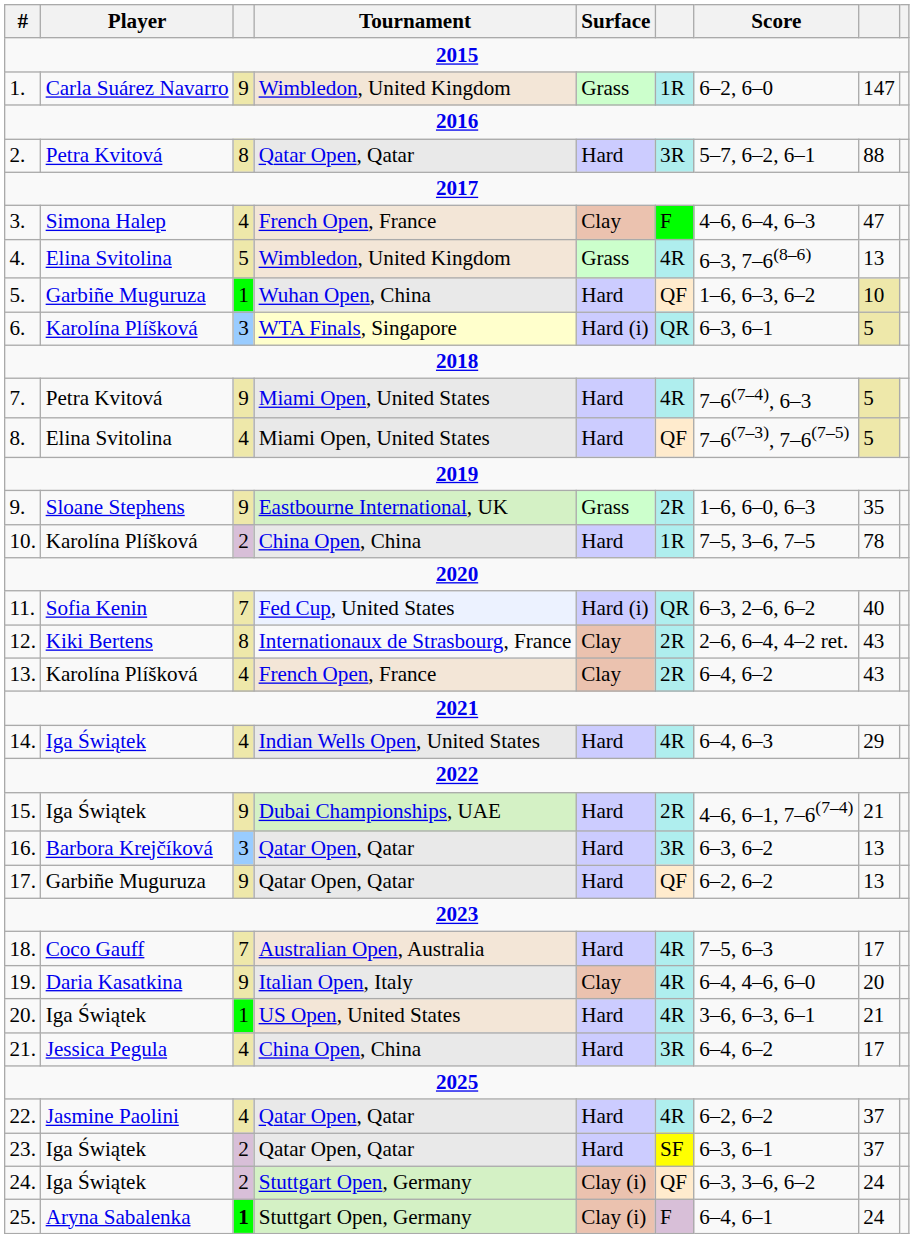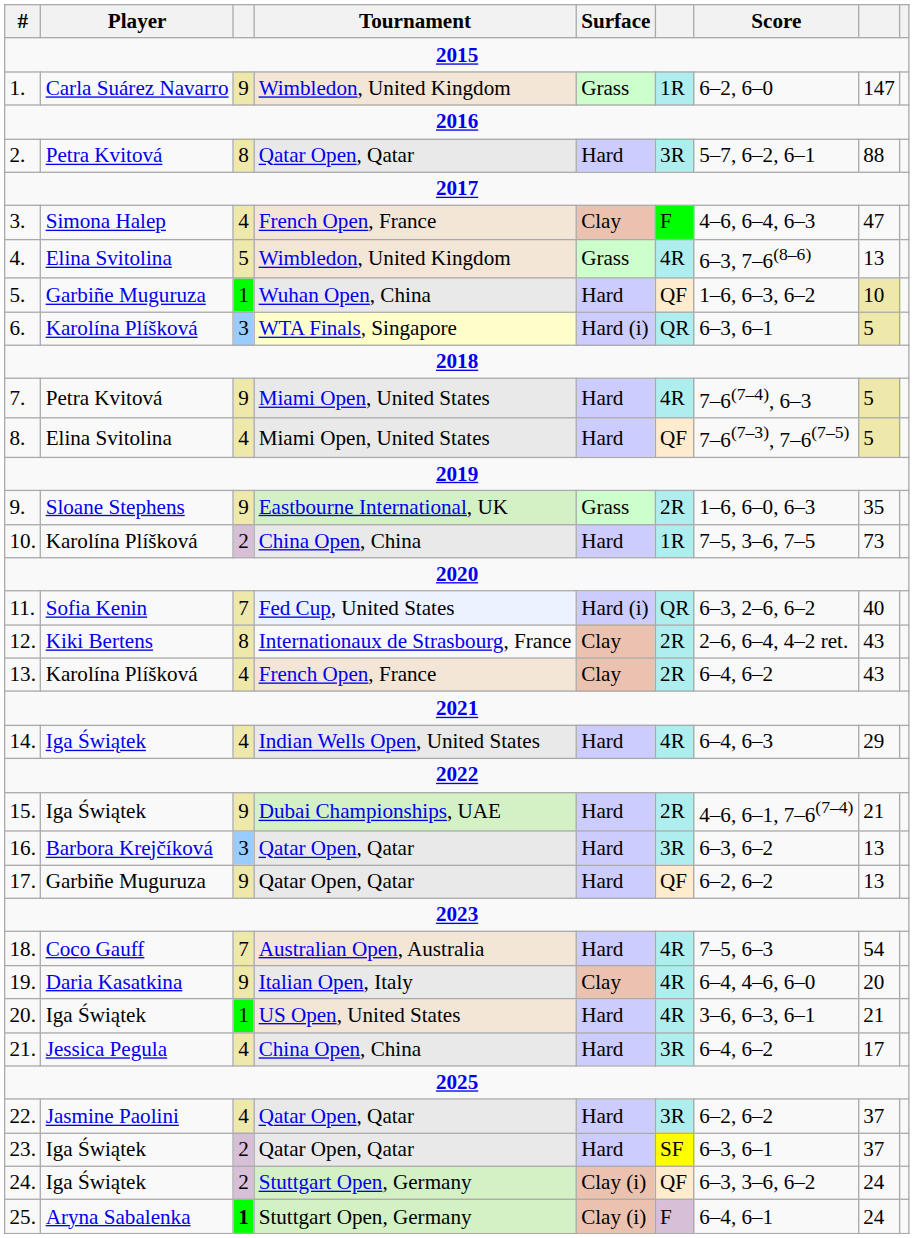10. | column 8: 78 -> 73
18. | column 8: 17 -> 54
22. | column 6: 4R -> 3R
